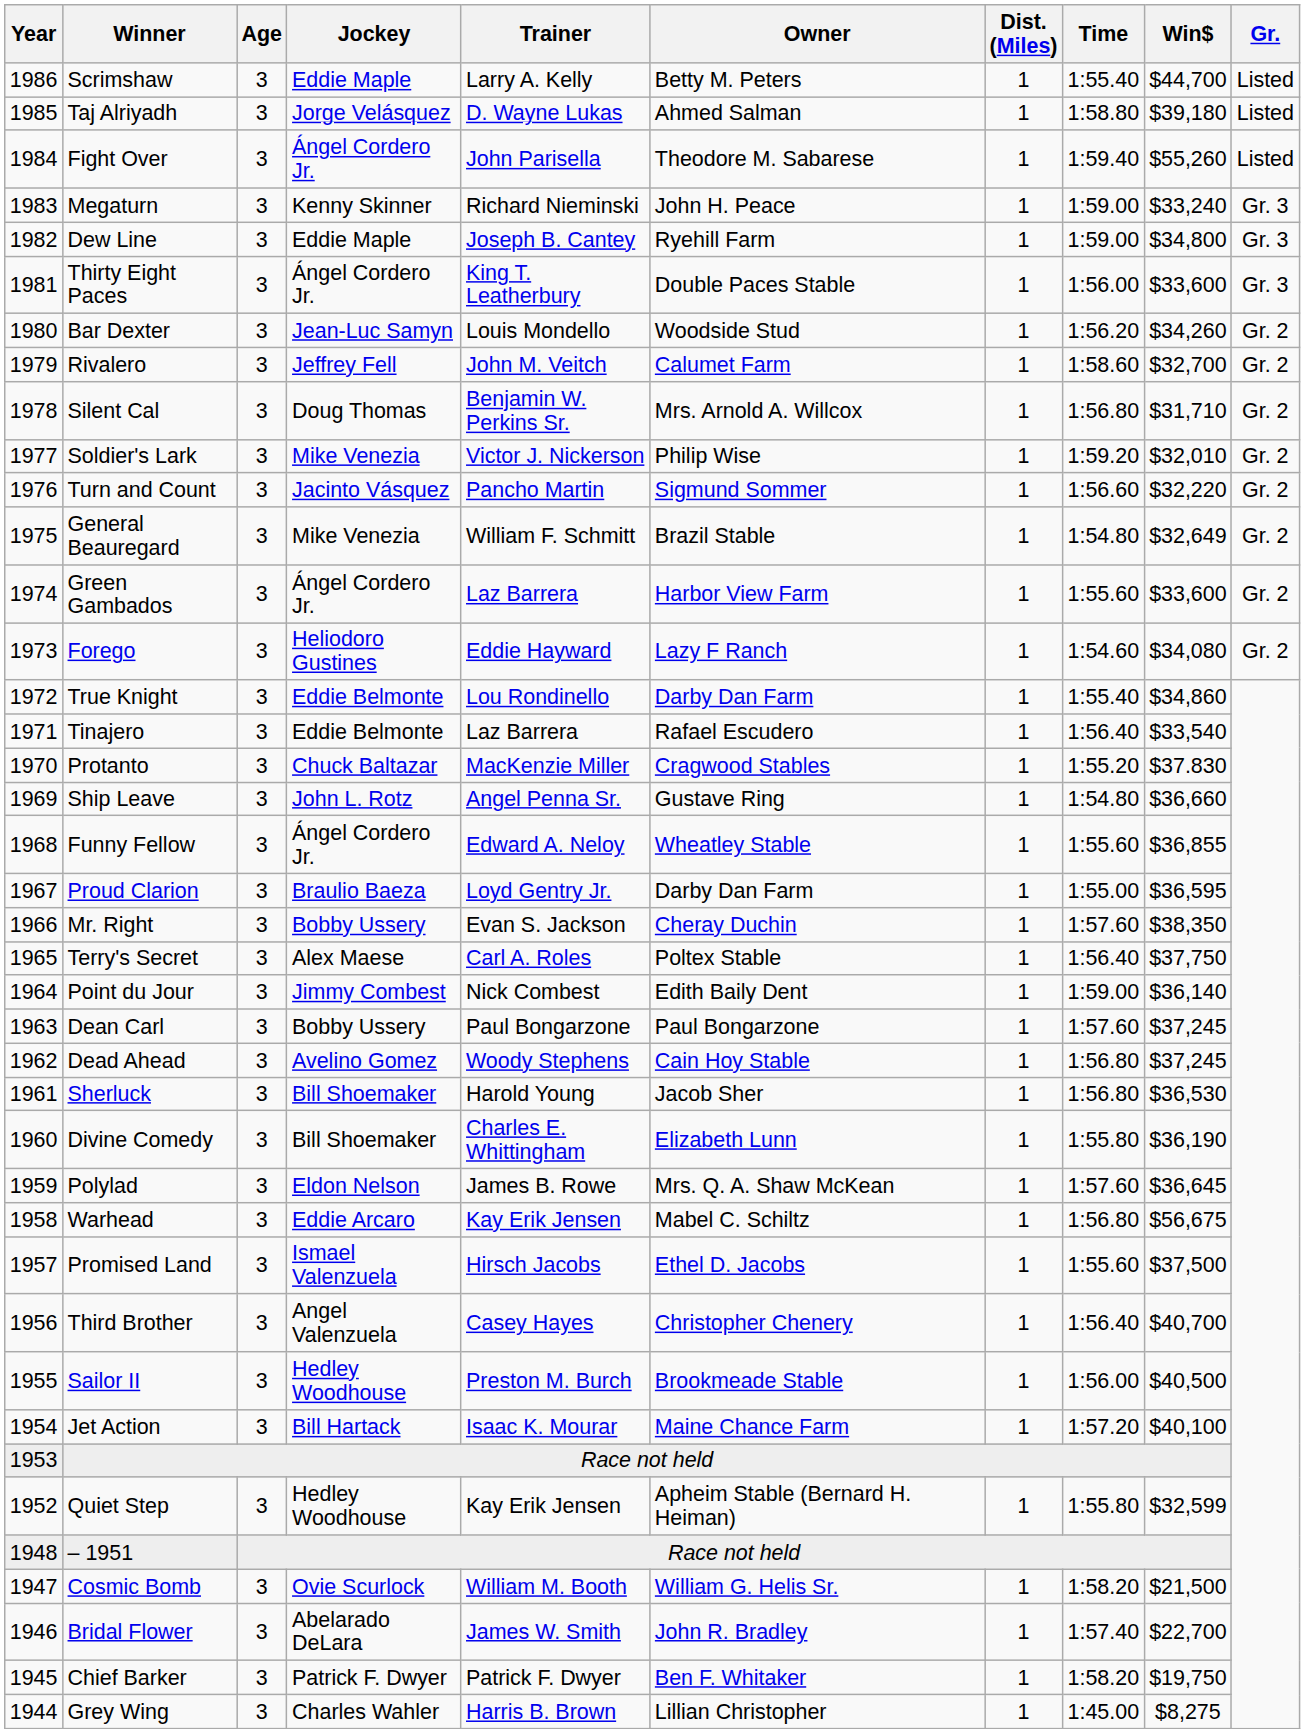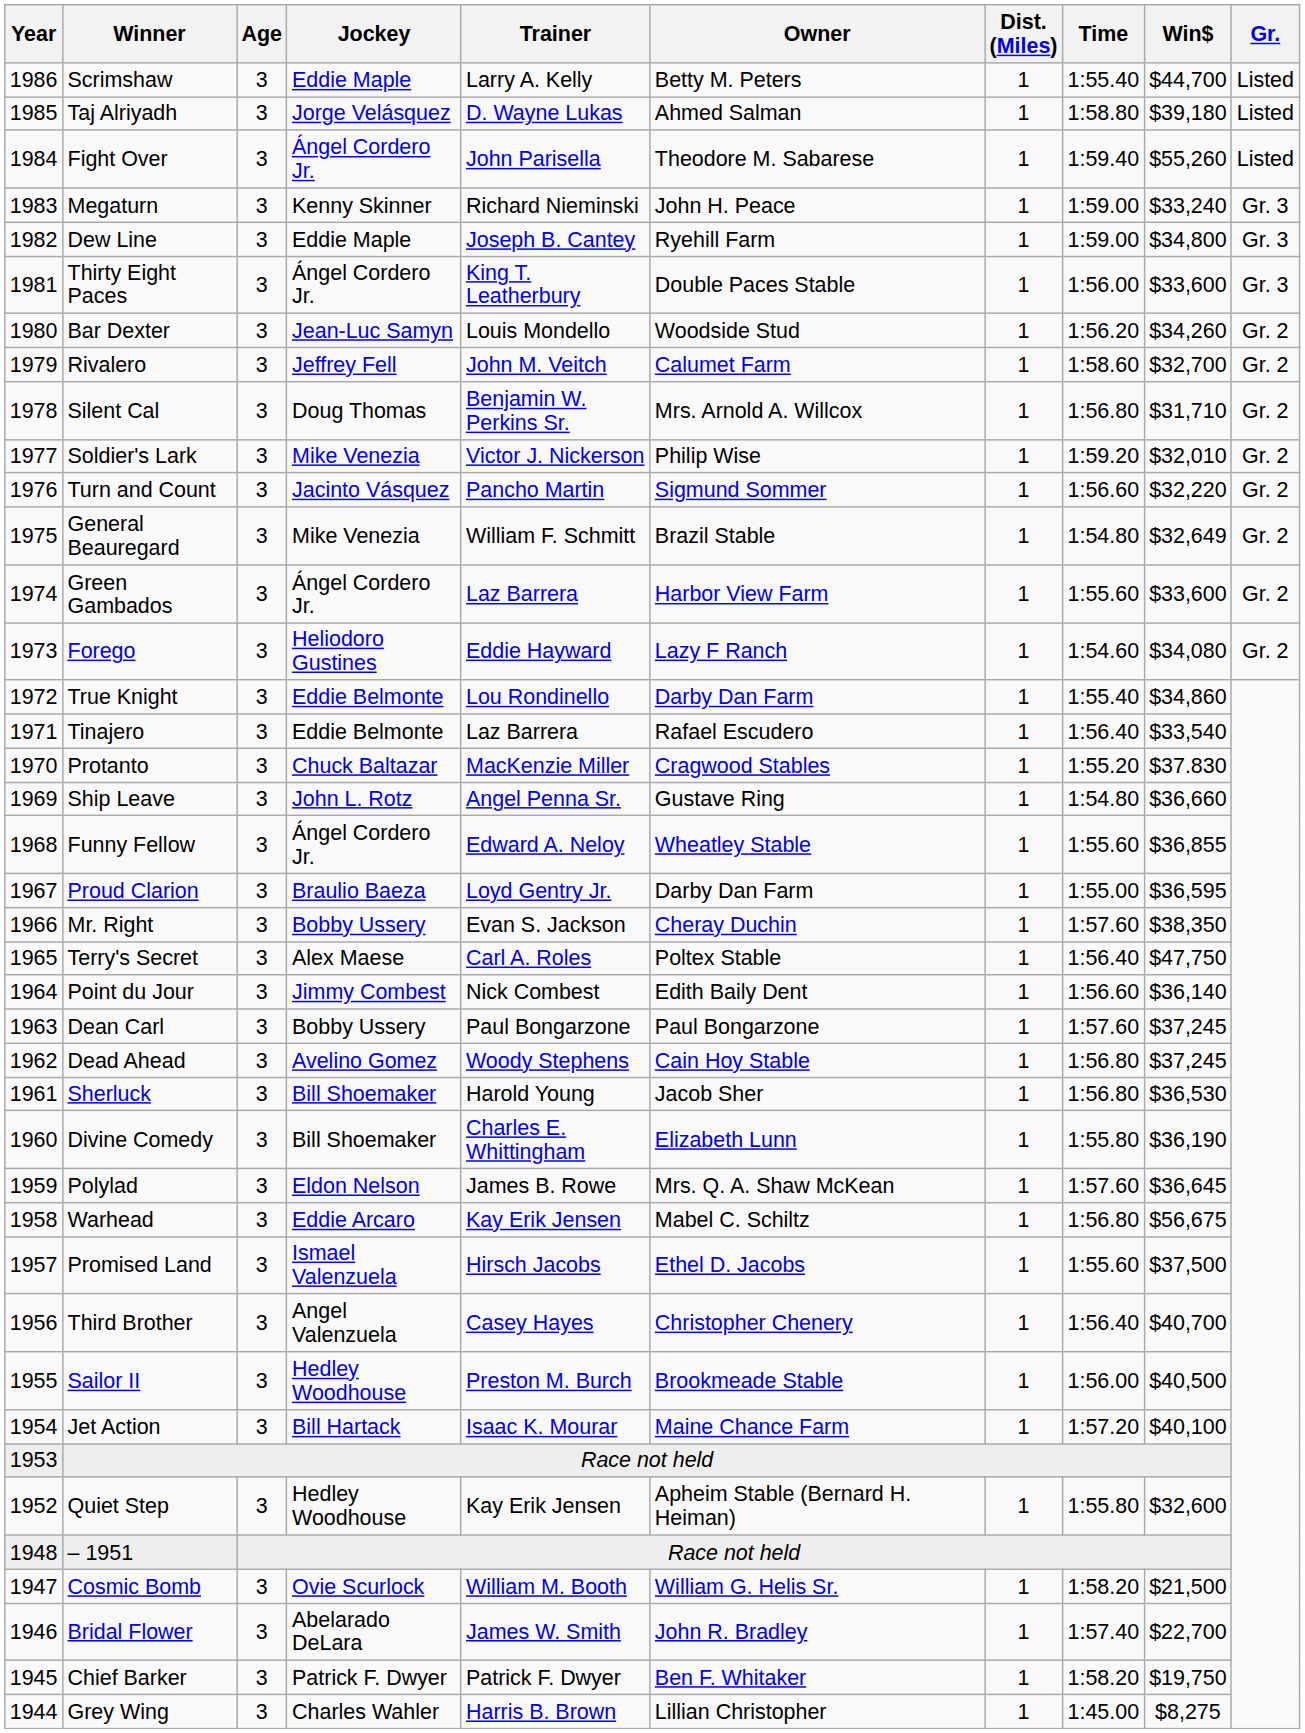Terry's Secret | Win$: $37,750 -> $47,750
Point du Jour | Time: 1:59.00 -> 1:56.60
Quiet Step | Win$: $32,599 -> $32,600
